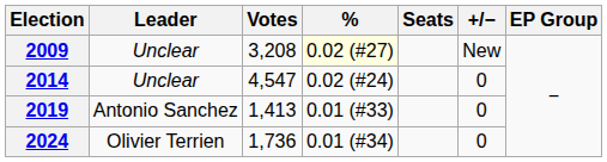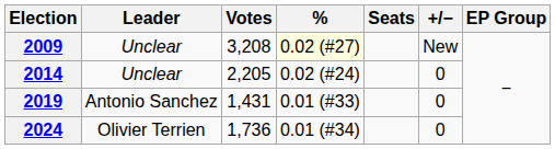2014 | Votes: 4,547 -> 2,205
2019 | Votes: 1,413 -> 1,431
